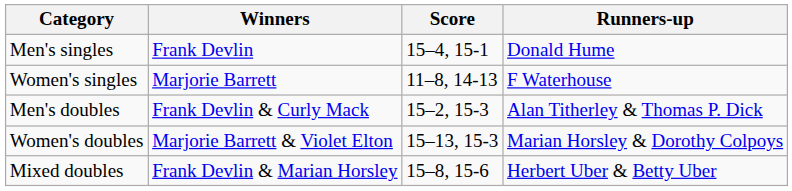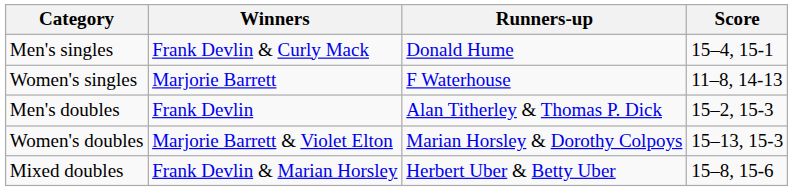columns swapped: Runners-up <-> Score
Men's singles | Winners: Frank Devlin -> Frank Devlin & Curly Mack
Men's doubles | Winners: Frank Devlin & Curly Mack -> Frank Devlin
